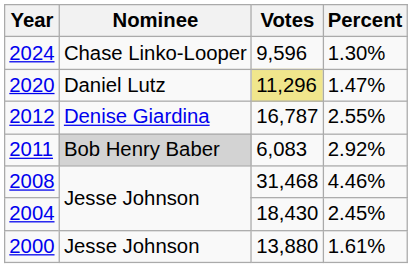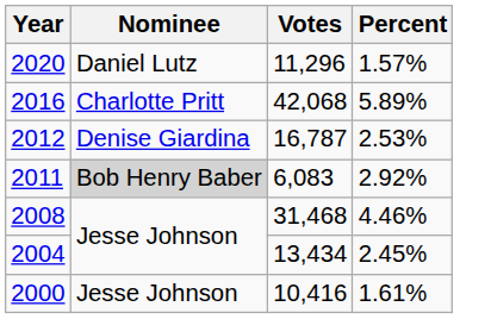- row: 2024 | Chase Linko-Looper | 9,596 | 1.30%
2020 | Votes: khaki background -> no background
2020 | Percent: 1.47% -> 1.57%
+ row: 2016 | Charlotte Pritt | 42,068 | 5.89%
2012 | Percent: 2.55% -> 2.53%
2004 | Votes: 18,430 -> 13,434
2000 | Votes: 13,880 -> 10,416
